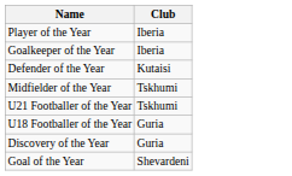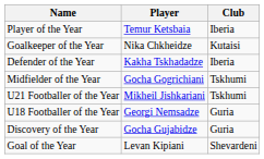+ column: Player | Temur Ketsbaia | Nika Chkheidze | Kakha Tskhadadze | Gocha Gogrichiani | Mikheil Jishkariani | Georgi Nemsadze | Gocha Gujabidze | Levan Kipiani
Goalkeeper of the Year | Club: Iberia -> Kutaisi
Defender of the Year | Club: Kutaisi -> Iberia
